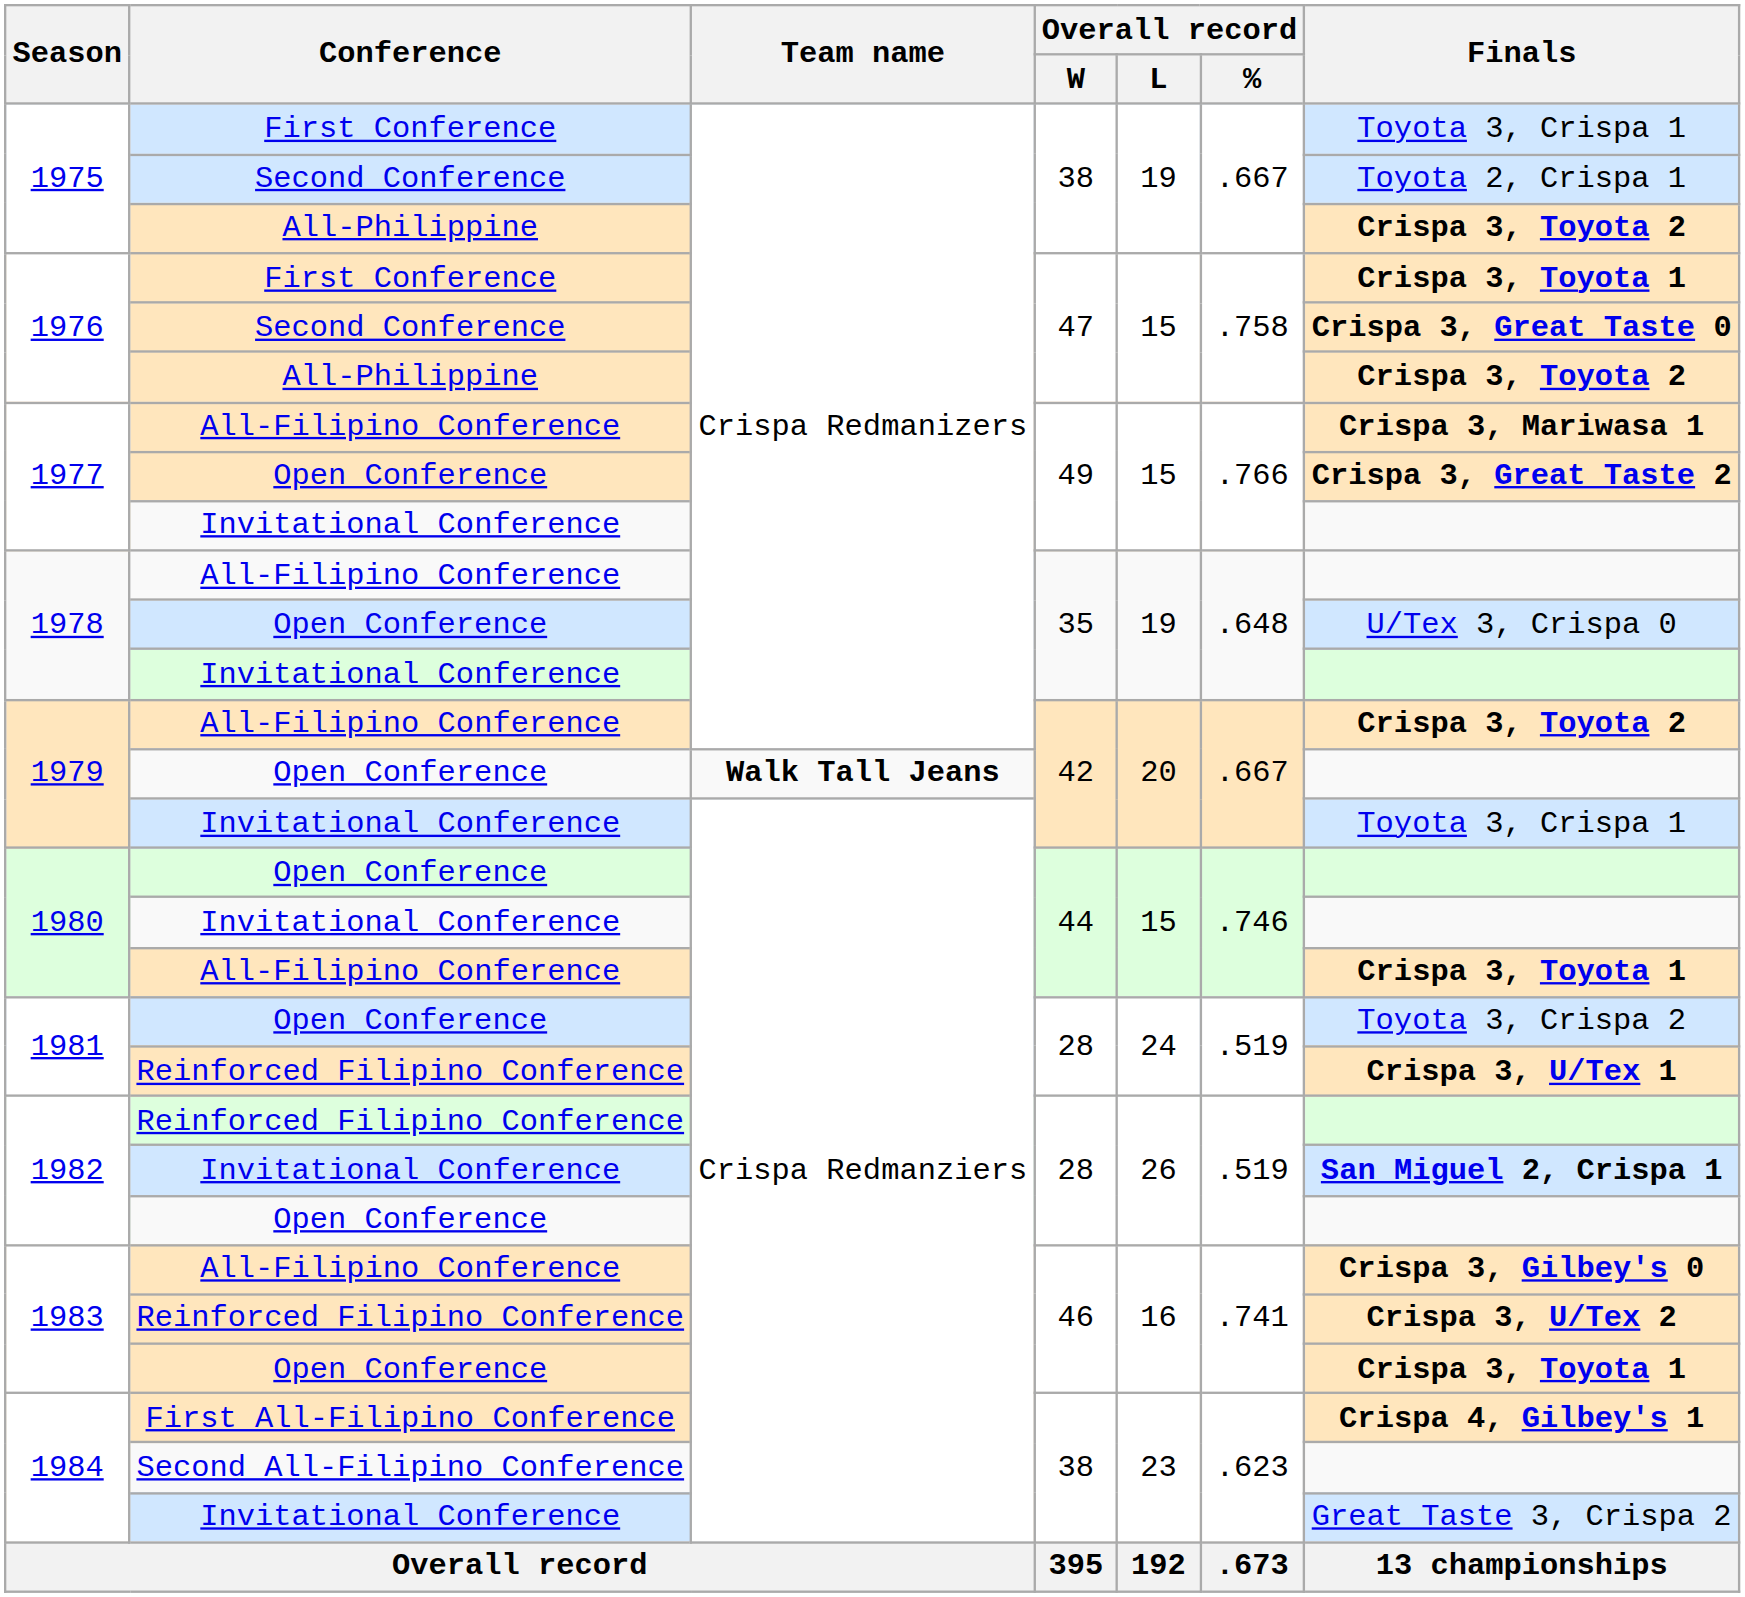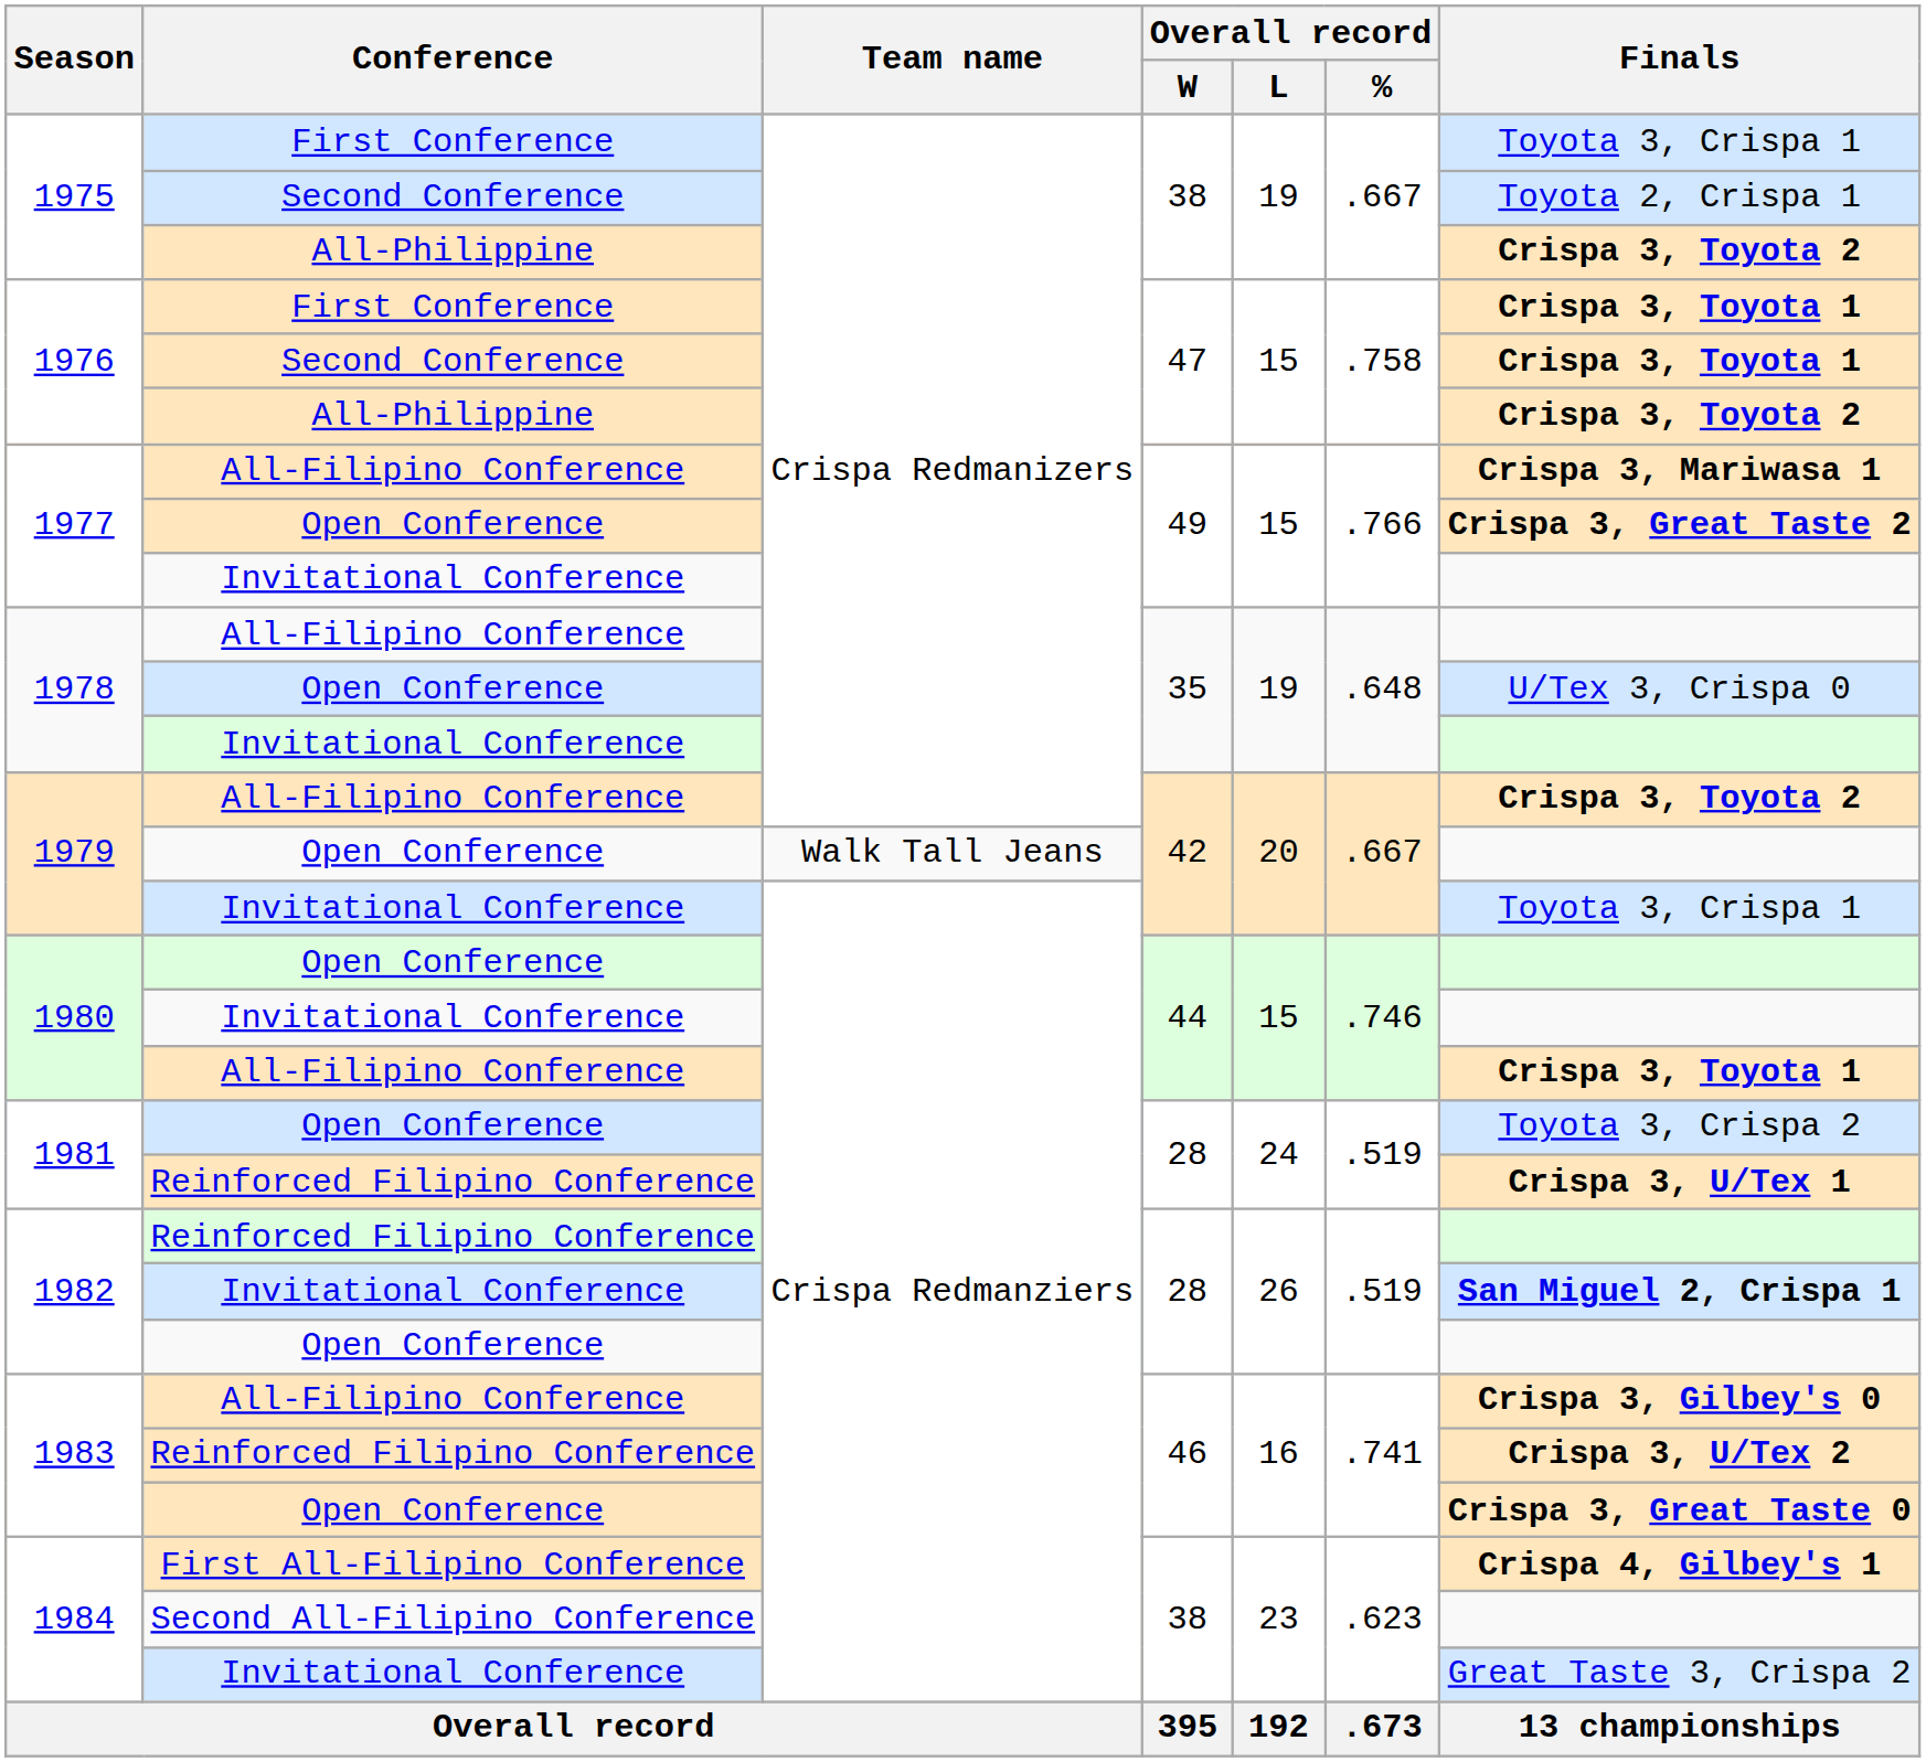1976 / Second Conference | Finals: Crispa 3, Great Taste 0 -> Crispa 3, Toyota 1
1979 / Open Conference | Team name: bold -> normal
1983 / Open Conference | Finals: Crispa 3, Toyota 1 -> Crispa 3, Great Taste 0
